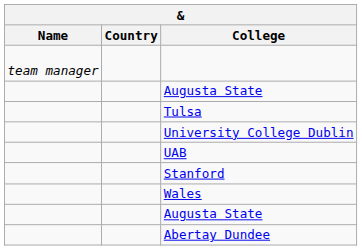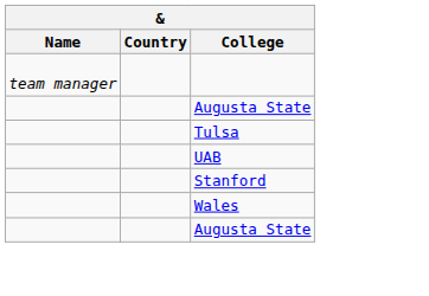- row: University College Dublin
- row: Abertay Dundee
